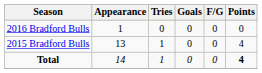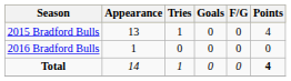rows swapped: 2015 Bradford Bulls <-> 2016 Bradford Bulls
